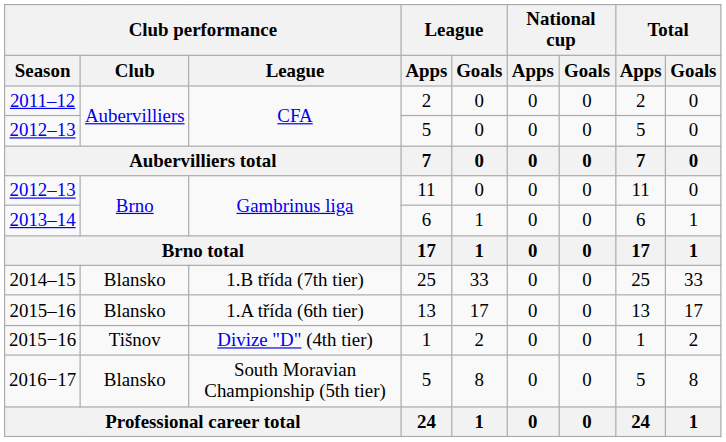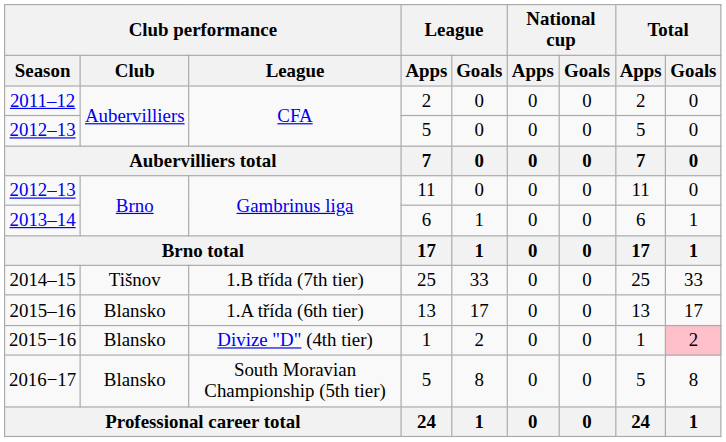2014–15 | Club performance / Club: Blansko -> Tišnov
2015−16 | Club performance / Club: Tišnov -> Blansko
2015−16 | Total / Goals: no background -> pink background
